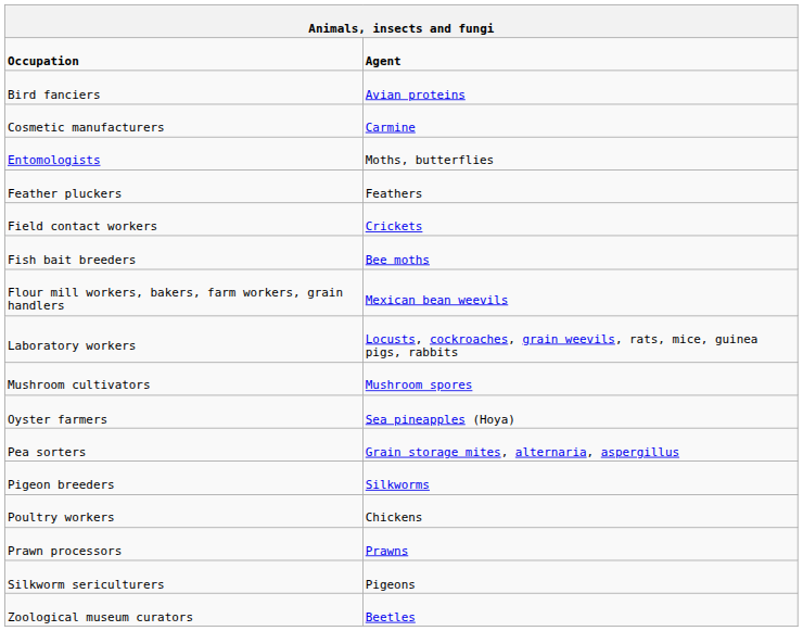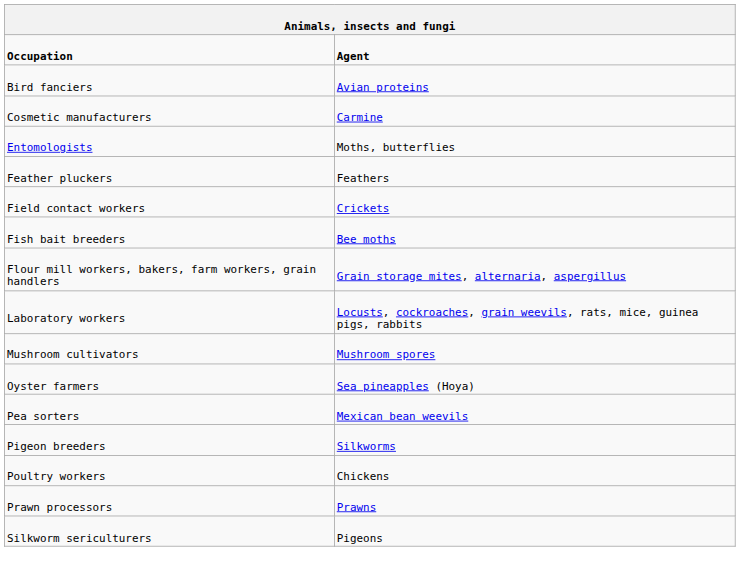Flour mill workers, bakers, farm workers, grain handlers | column 2: Mexican bean weevils -> Grain storage mites, alternaria, aspergillus
Pea sorters | column 2: Grain storage mites, alternaria, aspergillus -> Mexican bean weevils
- row: Zoological museum curators | Beetles
